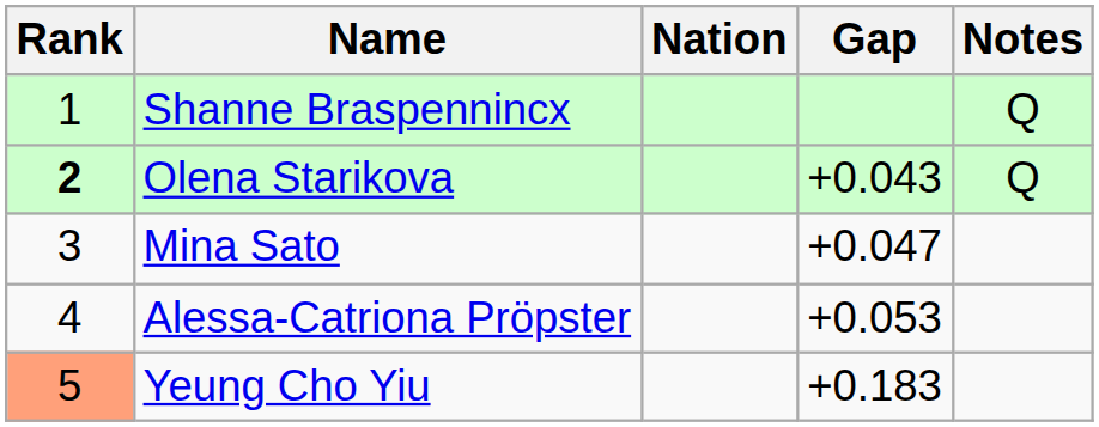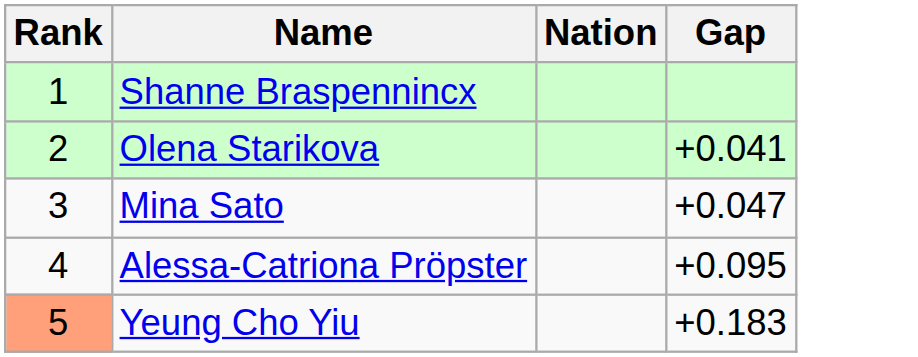- column: Notes | Q | Q
Olena Starikova | Rank: bold -> normal
Olena Starikova | Gap: +0.043 -> +0.041
Alessa-Catriona Pröpster | Gap: +0.053 -> +0.095
